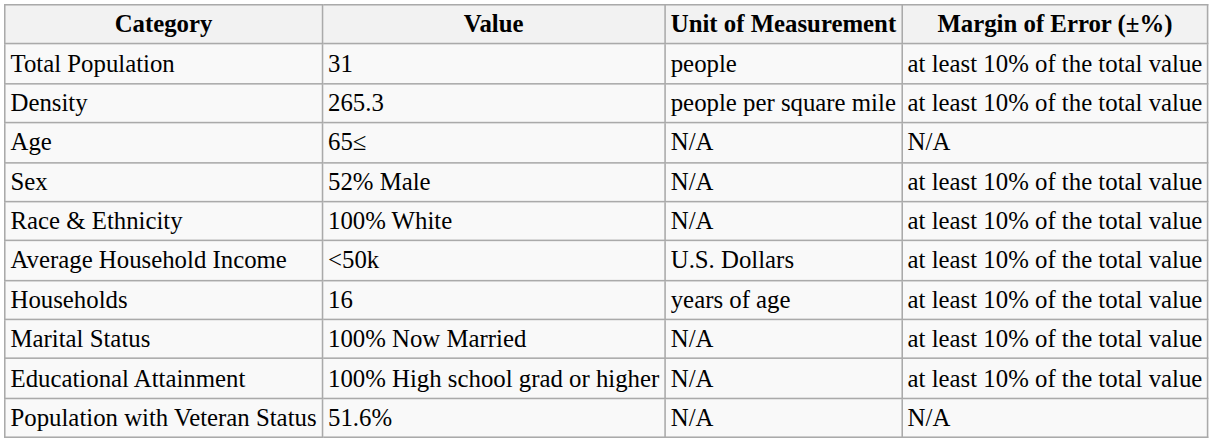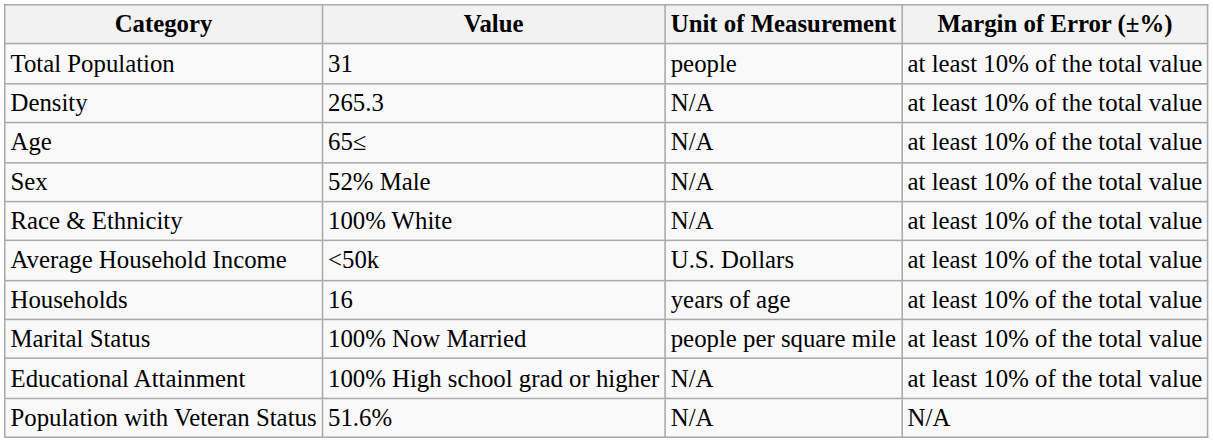Density | Unit of Measurement: people per square mile -> N/A
Age | Margin of Error (±%): N/A -> at least 10% of the total value
Marital Status | Unit of Measurement: N/A -> people per square mile
